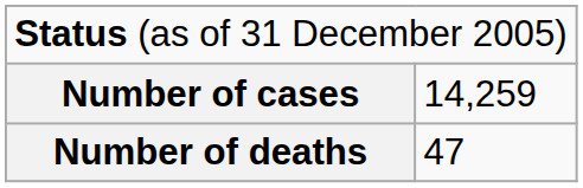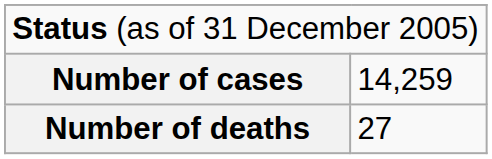Number of deaths | column 2: 47 -> 27
